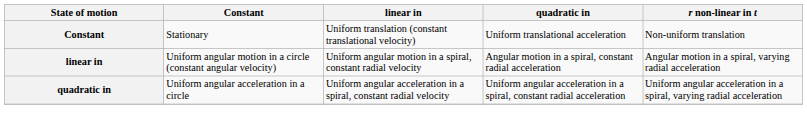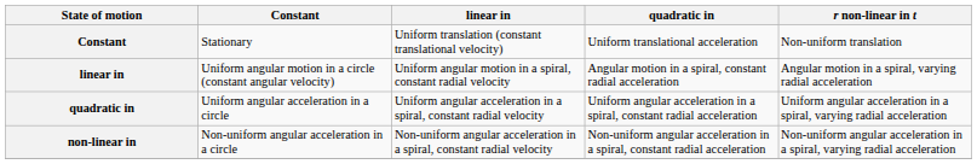+ row: non-linear in | Non-uniform angular acceleration in a circle | Non-uniform angular acceleration in a spiral, constant radial velocity | Non-uniform angular acceleration in a spiral, constant radial acceleration | Non-uniform angular acceleration in a spiral, varying radial acceleration
